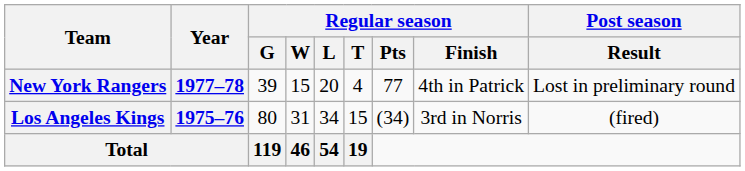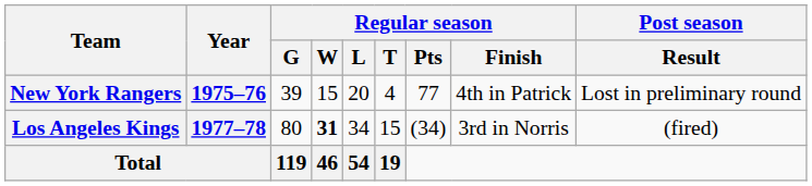New York Rangers | Year: 1977–78 -> 1975–76
Los Angeles Kings | Year: 1975–76 -> 1977–78
Los Angeles Kings | Regular season / W: normal -> bold
